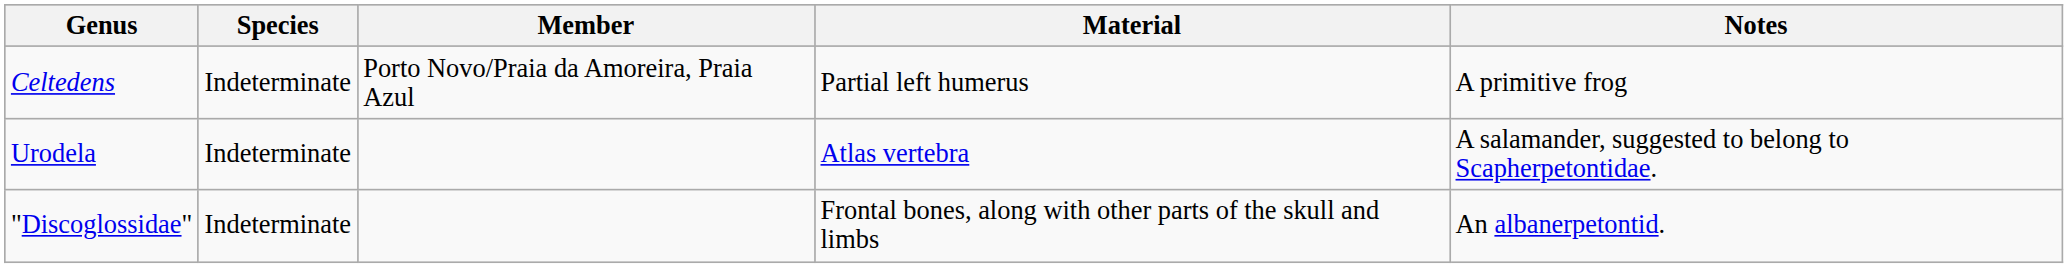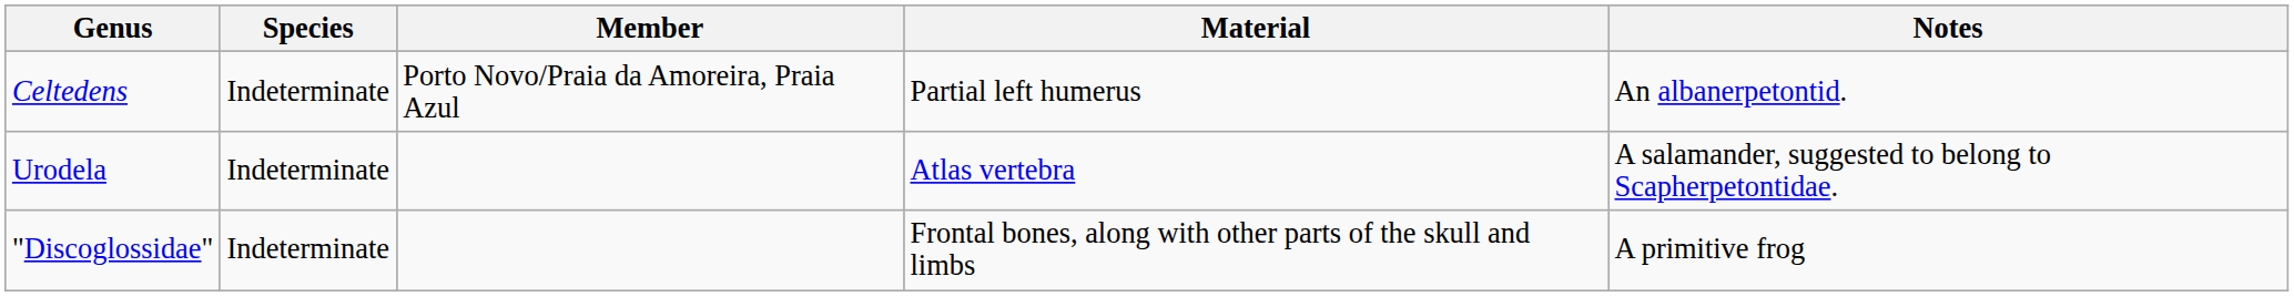Celtedens | Notes: A primitive frog -> An albanerpetontid.
"Discoglossidae" | Notes: An albanerpetontid. -> A primitive frog
